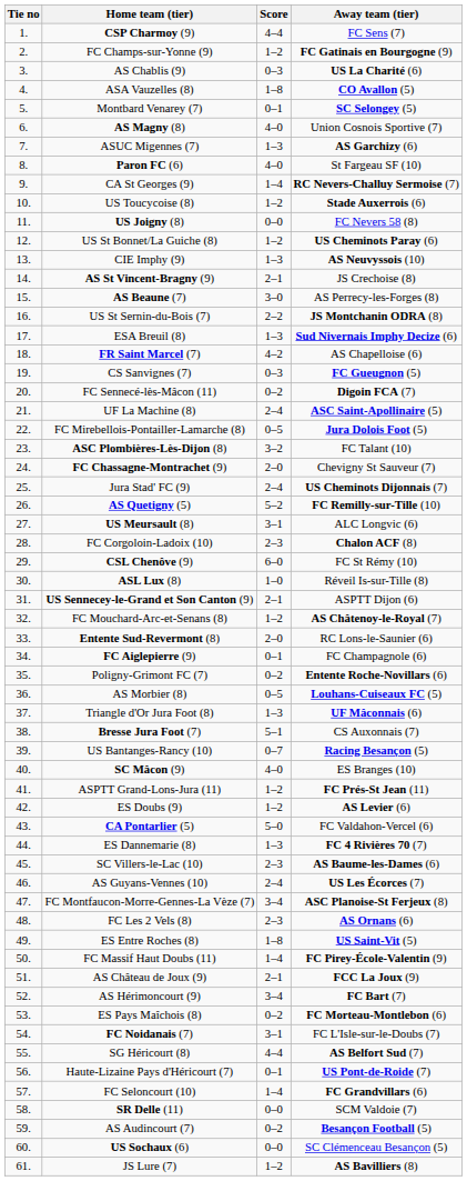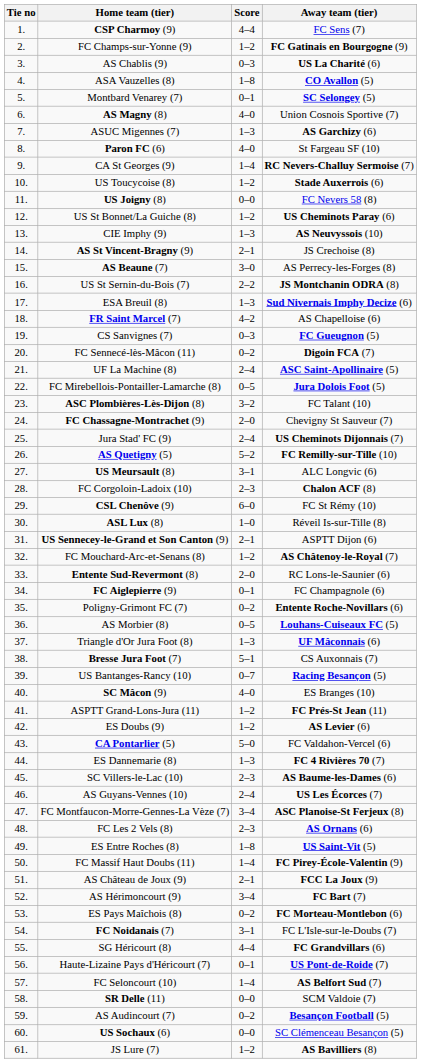SG Héricourt (8) | Away team (tier): AS Belfort Sud (7) -> FC Grandvillars (6)
FC Seloncourt (10) | Away team (tier): FC Grandvillars (6) -> AS Belfort Sud (7)
